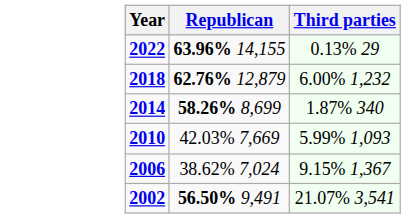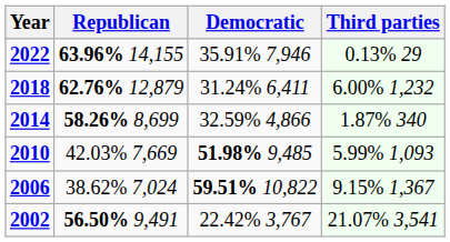+ column: Democratic | 35.91% 7,946 | 31.24% 6,411 | 32.59% 4,866 | 51.98% 9,485 | 59.51% 10,822 | 22.42% 3,767
